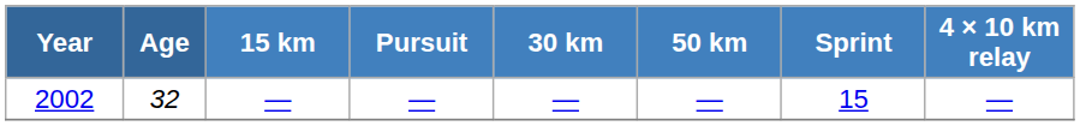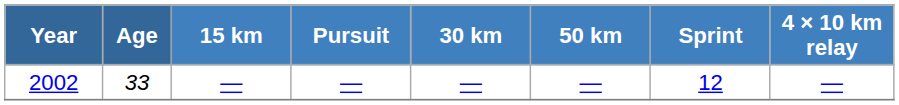2002 | Age: 32 -> 33
2002 | Sprint: 15 -> 12
